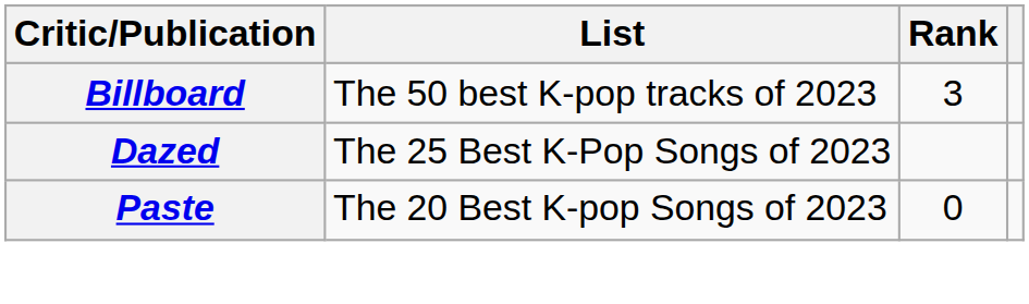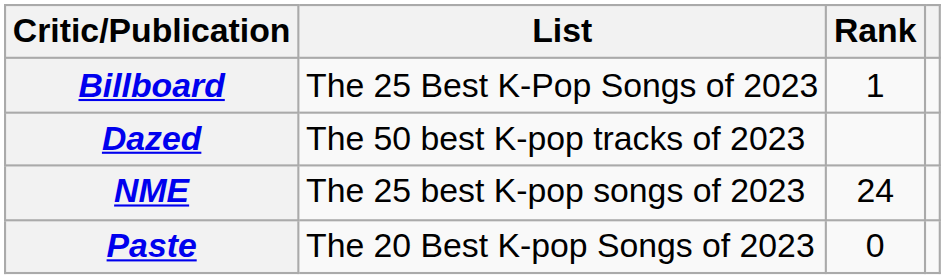Billboard | List: The 50 best K-pop tracks of 2023 -> The 25 Best K-Pop Songs of 2023
Billboard | Rank: 3 -> 1
Dazed | List: The 25 Best K-Pop Songs of 2023 -> The 50 best K-pop tracks of 2023
+ row: NME | The 25 best K-pop songs of 2023 | 24
